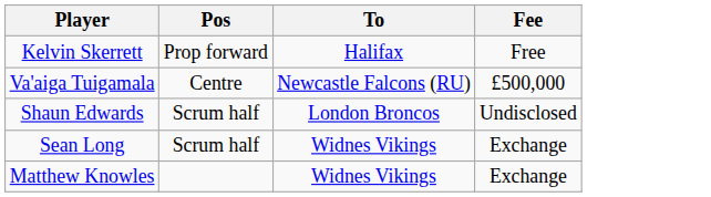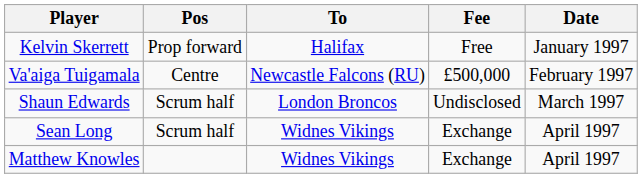+ column: Date | January 1997 | February 1997 | March 1997 | April 1997 | April 1997
